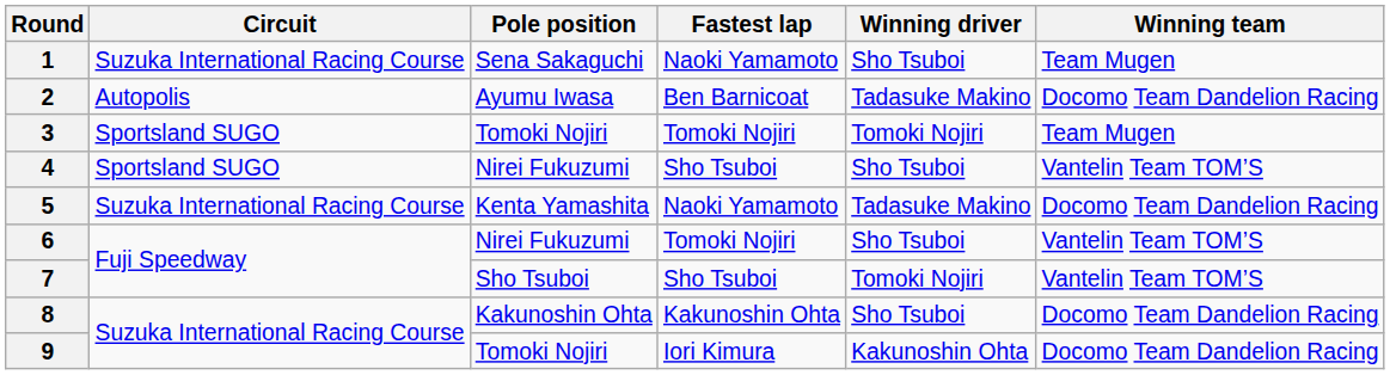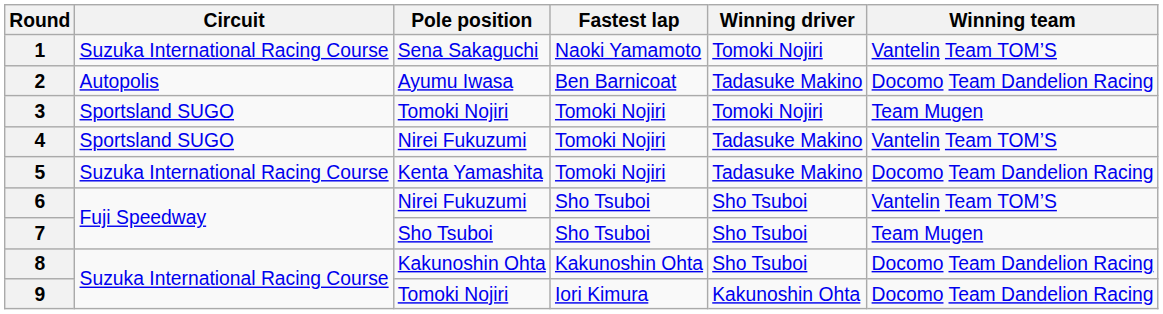1 | Winning driver: Sho Tsuboi -> Tomoki Nojiri
1 | Winning team: Team Mugen -> Vantelin Team TOM’S
4 | Fastest lap: Sho Tsuboi -> Tomoki Nojiri
4 | Winning driver: Sho Tsuboi -> Tadasuke Makino
5 | Fastest lap: Naoki Yamamoto -> Tomoki Nojiri
6 | Fastest lap: Tomoki Nojiri -> Sho Tsuboi
7 | Winning driver: Tomoki Nojiri -> Sho Tsuboi
7 | Winning team: Vantelin Team TOM’S -> Team Mugen
